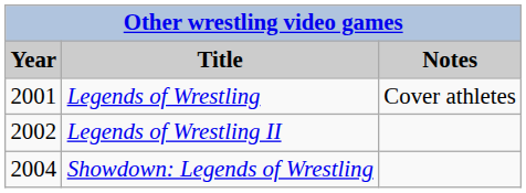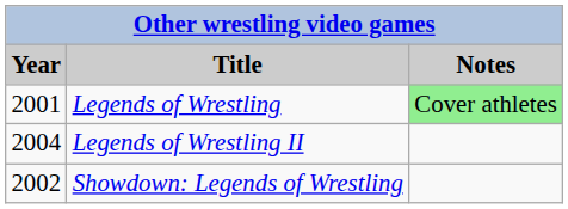Legends of Wrestling | Notes: no background -> lightgreen background
Legends of Wrestling II | Year: 2002 -> 2004
Showdown: Legends of Wrestling | Year: 2004 -> 2002
